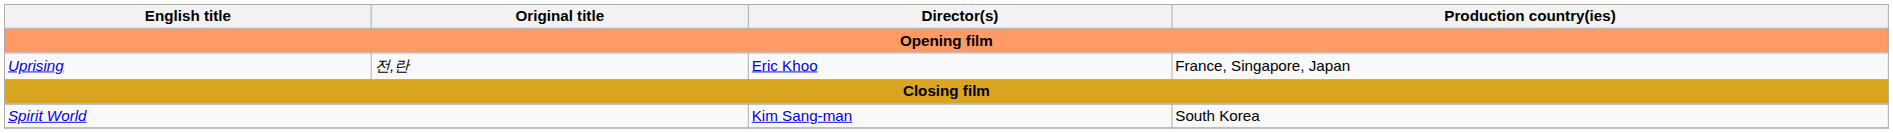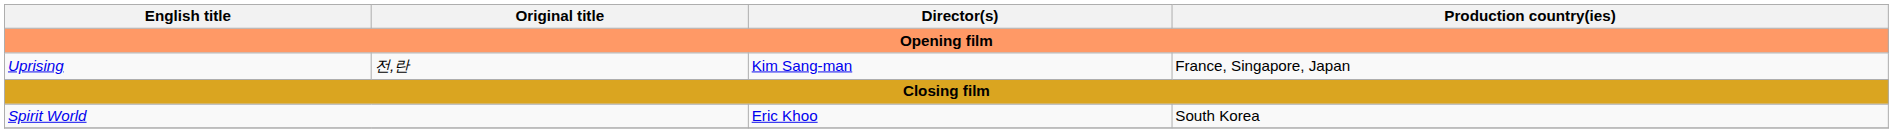Uprising | Director(s): Eric Khoo -> Kim Sang-man
Spirit World | Director(s): Kim Sang-man -> Eric Khoo
